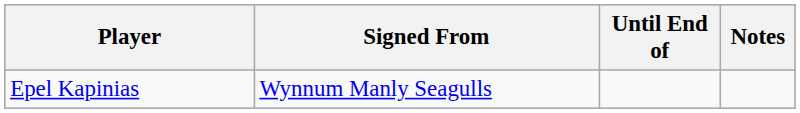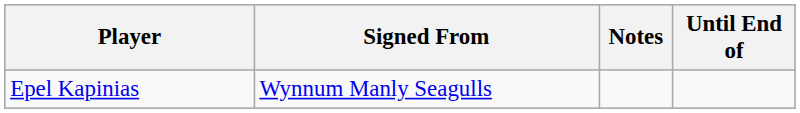columns swapped: Until End of <-> Notes
